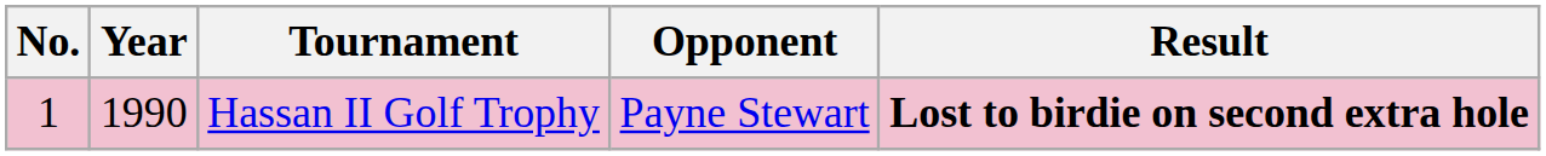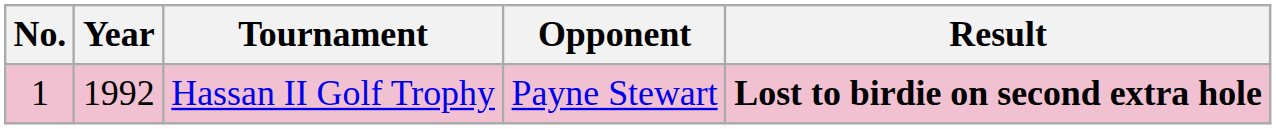Hassan II Golf Trophy | Year: 1990 -> 1992
